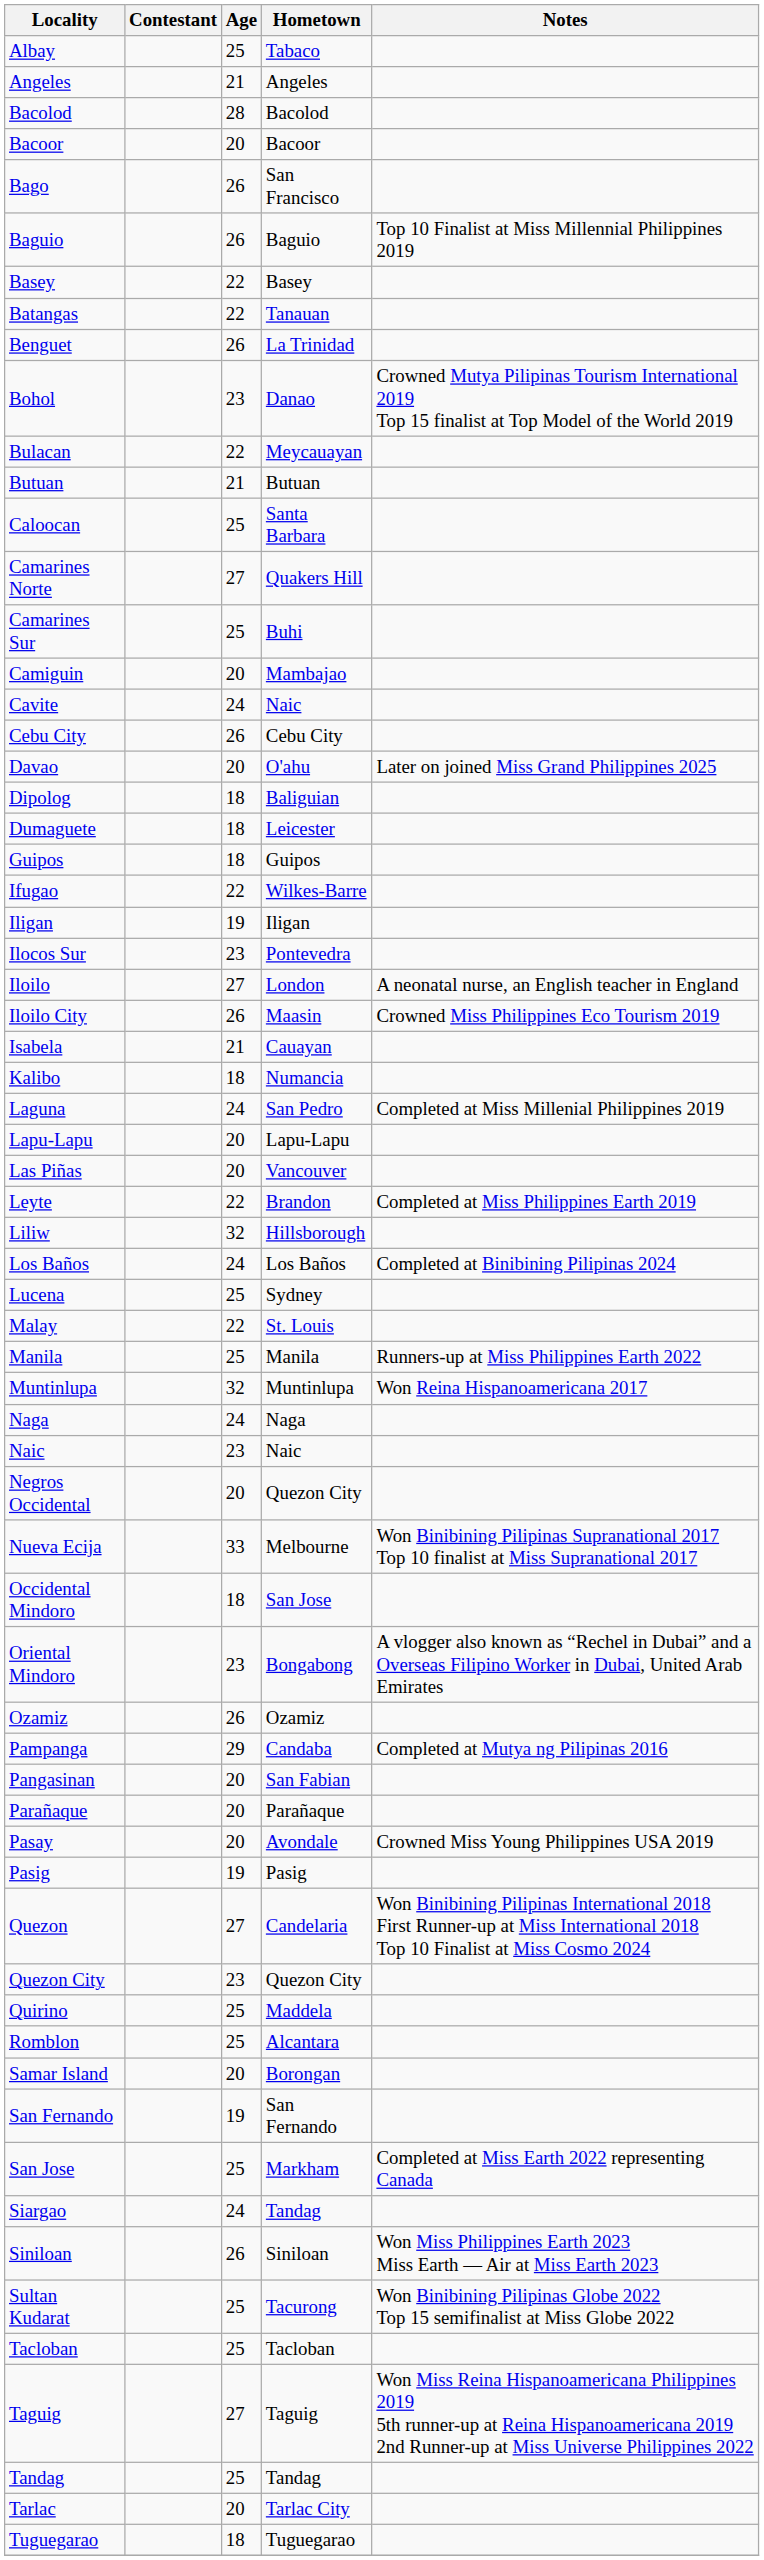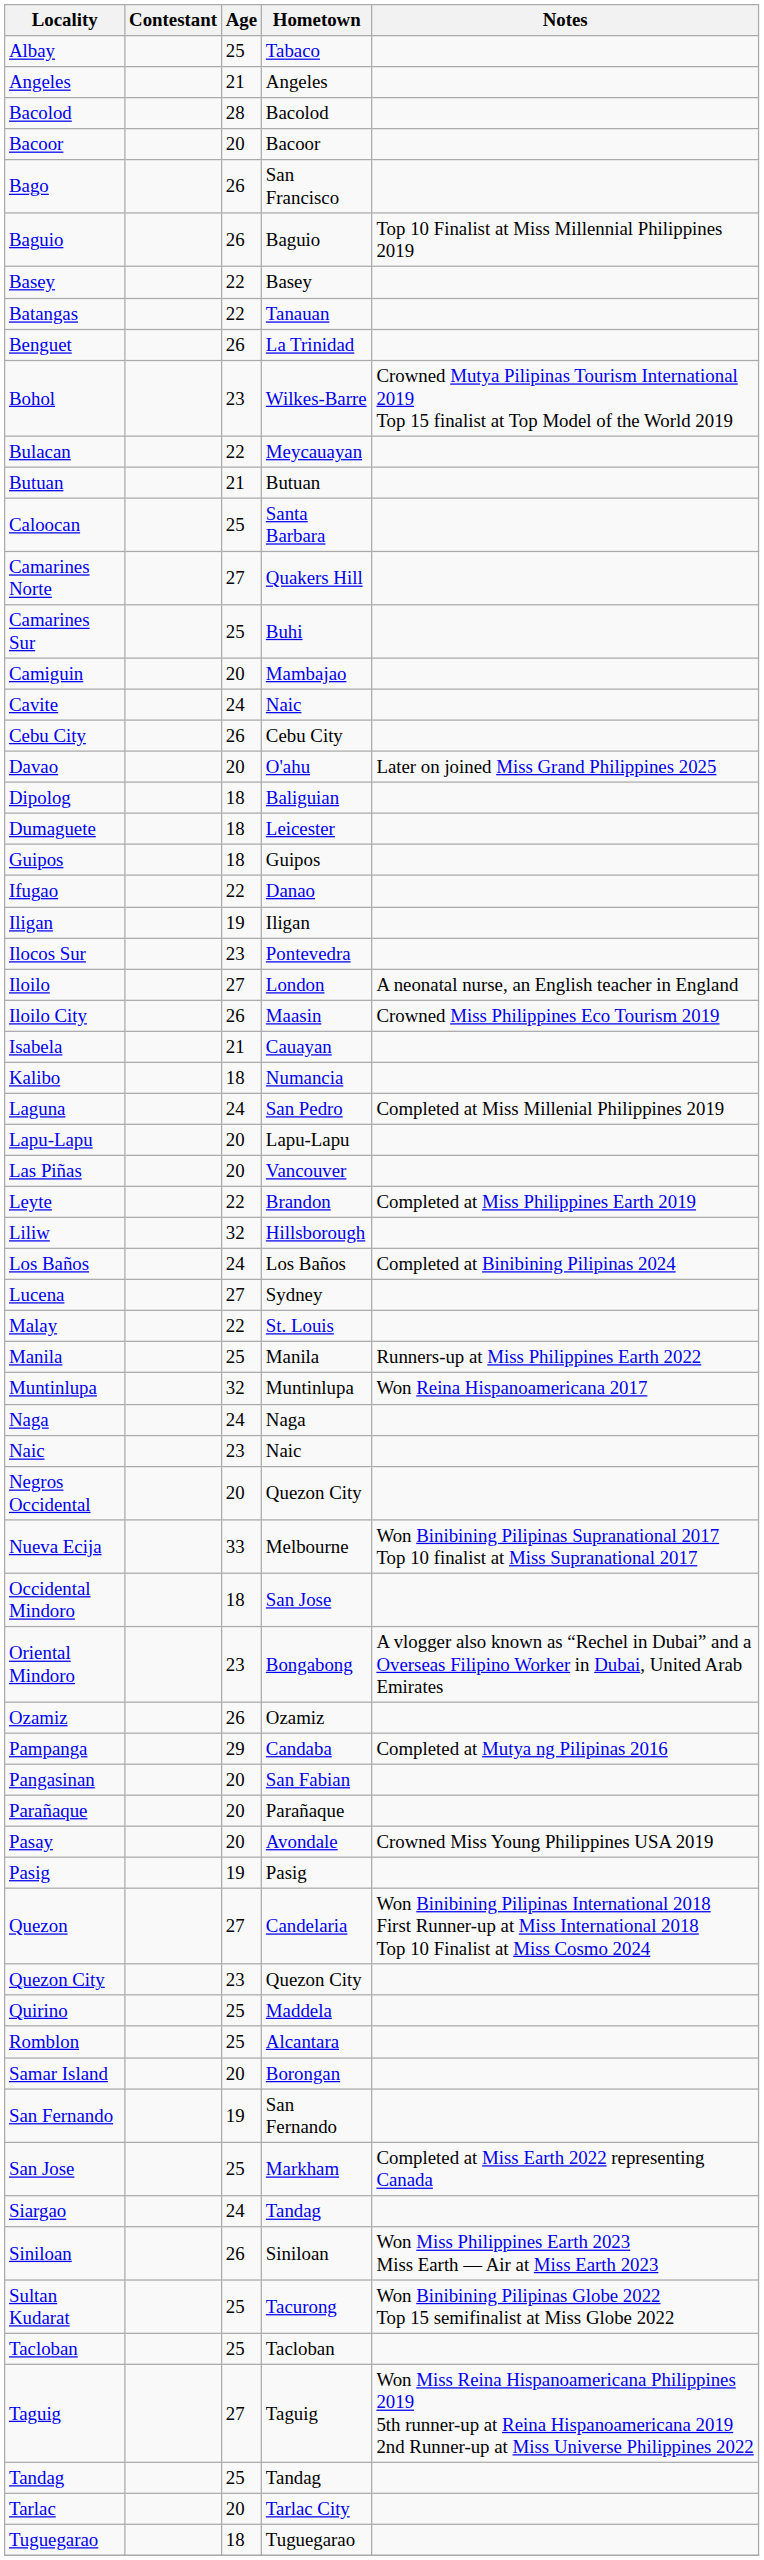Bohol | Hometown: Danao -> Wilkes-Barre
Ifugao | Hometown: Wilkes-Barre -> Danao
Lucena | Age: 25 -> 27
